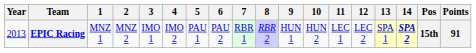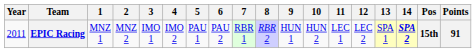EPIC Racing | Year: 2013 -> 2011
